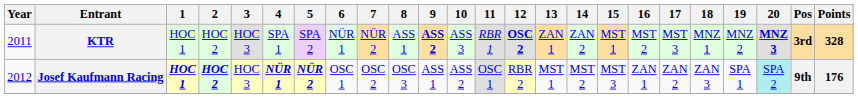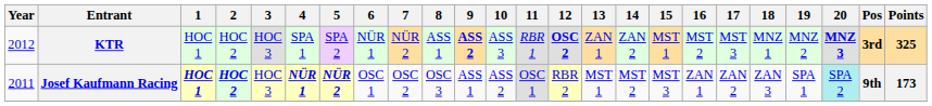KTR | Year: 2011 -> 2012
KTR | Points: 328 -> 325
Josef Kaufmann Racing | Year: 2012 -> 2011
Josef Kaufmann Racing | Points: 176 -> 173
